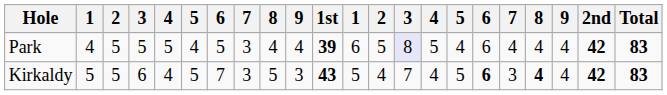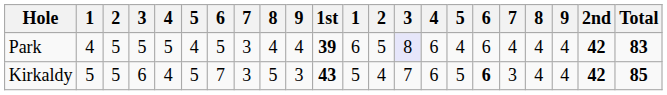Park | column 15: 5 -> 6
Kirkaldy | column 15: 4 -> 6
Kirkaldy | column 19: bold -> normal
Kirkaldy | Total: 83 -> 85
